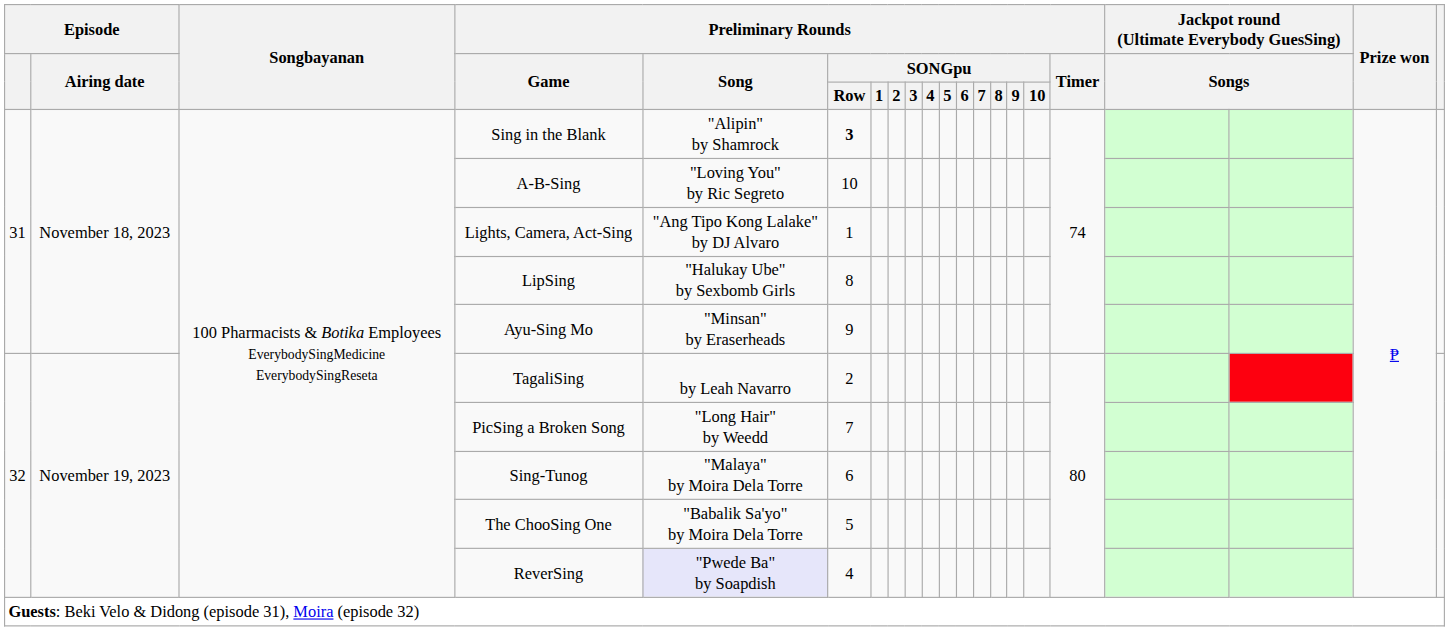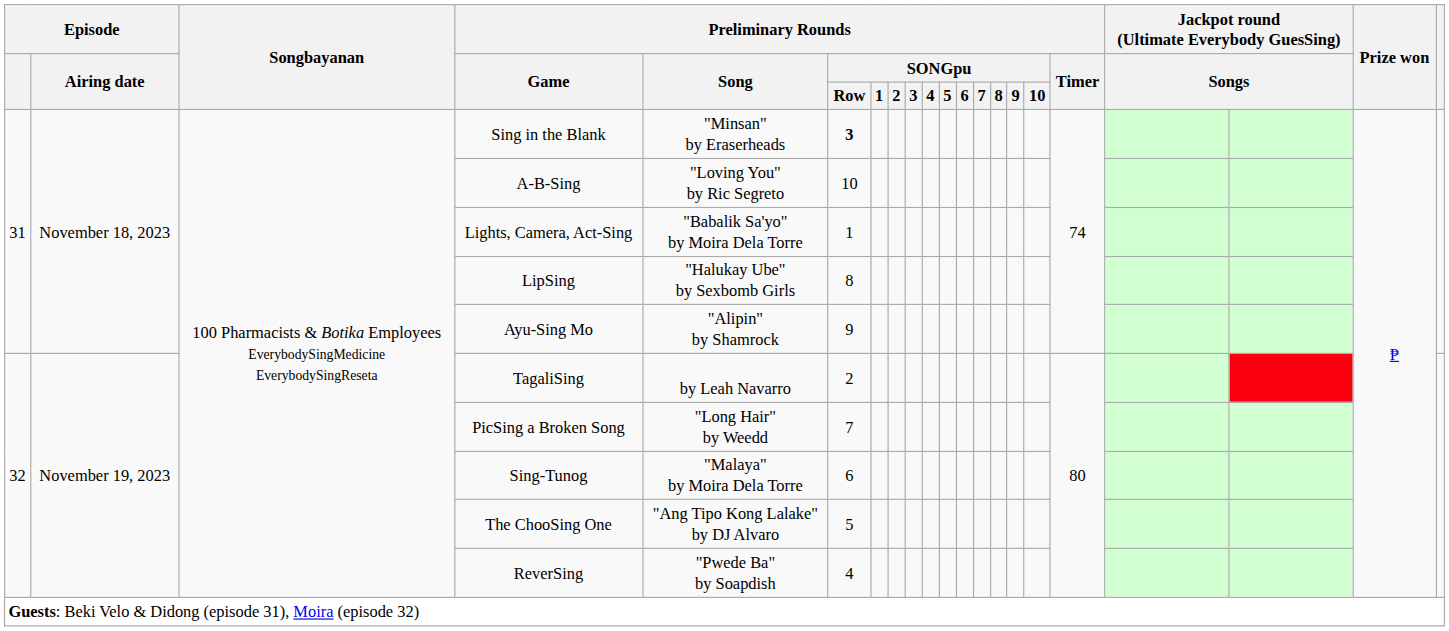Sing in the Blank | Preliminary Rounds / Song: "Alipin" by Shamrock -> "Minsan" by Eraserheads
Lights, Camera, Act-Sing | Preliminary Rounds / Song: "Ang Tipo Kong Lalake" by DJ Alvaro -> "Babalik Sa'yo" by Moira Dela Torre
Ayu-Sing Mo | Preliminary Rounds / Song: "Minsan" by Eraserheads -> "Alipin" by Shamrock
The ChooSing One | Preliminary Rounds / Song: "Babalik Sa'yo" by Moira Dela Torre -> "Ang Tipo Kong Lalake" by DJ Alvaro
ReverSing | Preliminary Rounds / Song: lavender background -> no background
